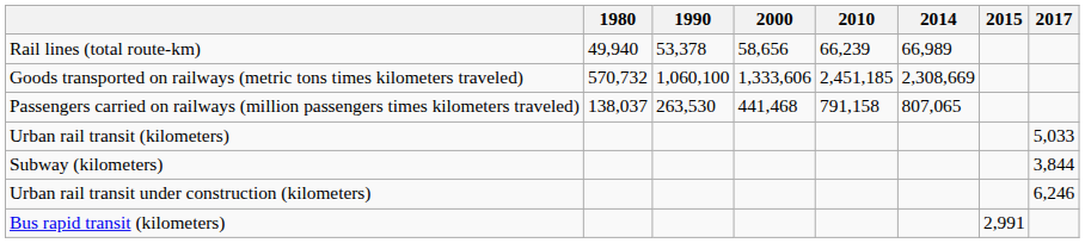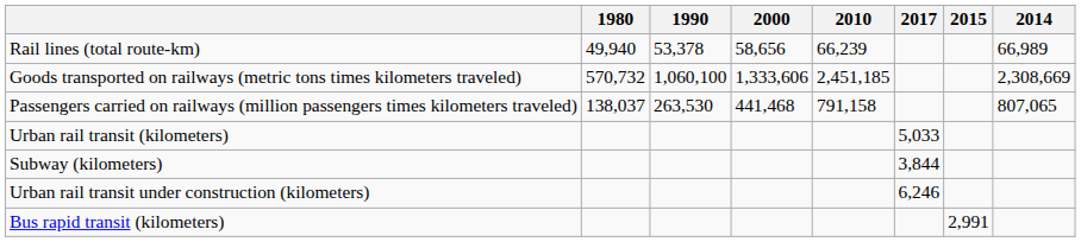columns swapped: 2014 <-> 2017
